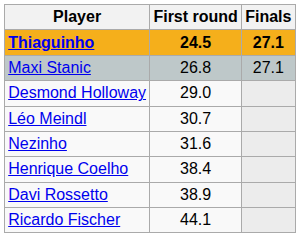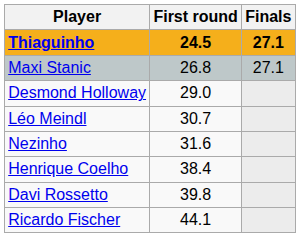Davi Rossetto | First round: 38.9 -> 39.8
